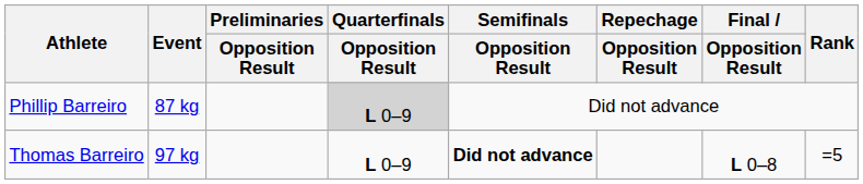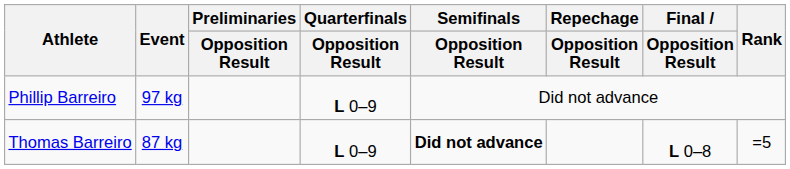Phillip Barreiro | Event: 87 kg -> 97 kg
Phillip Barreiro | Quarterfinals / Opposition Result: lightgrey background -> no background
Thomas Barreiro | Event: 97 kg -> 87 kg
